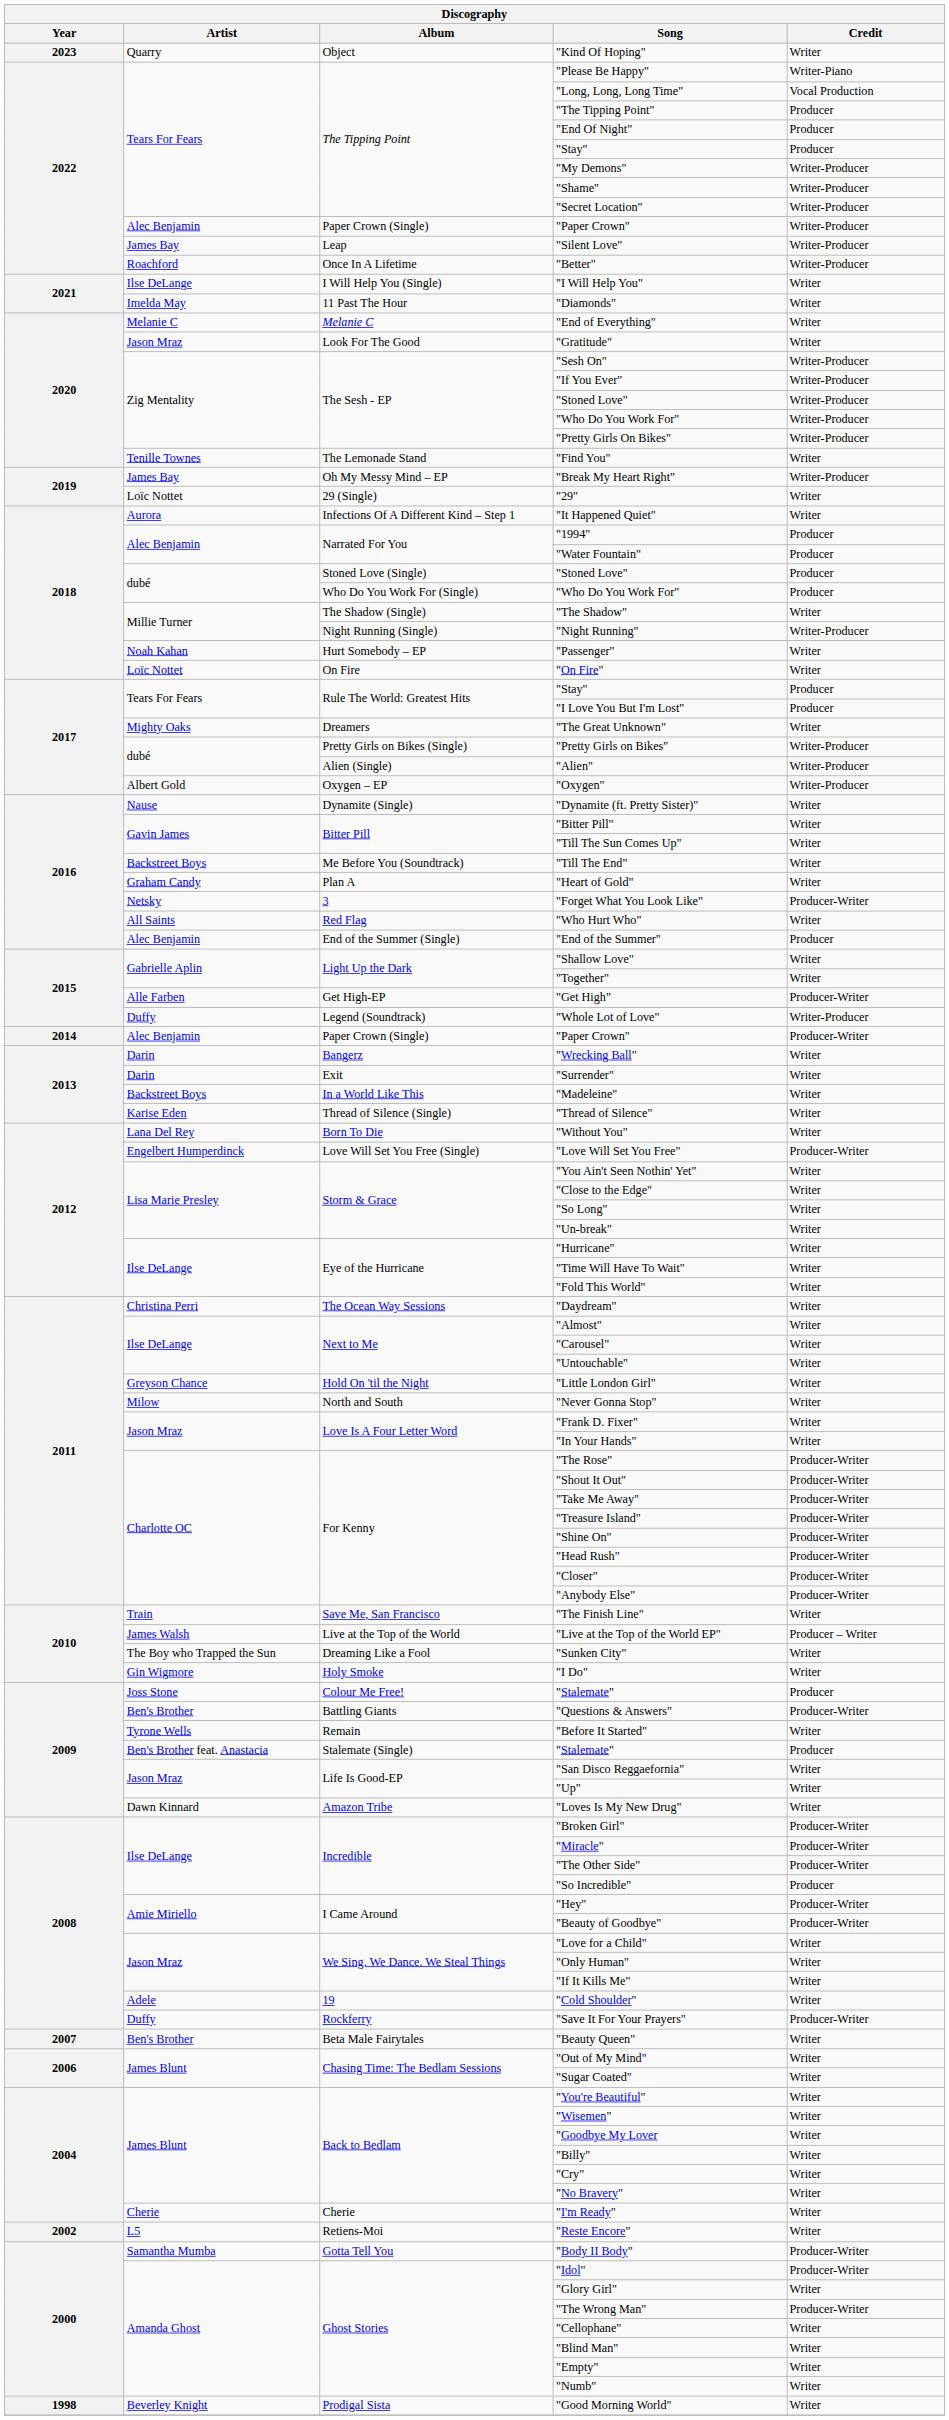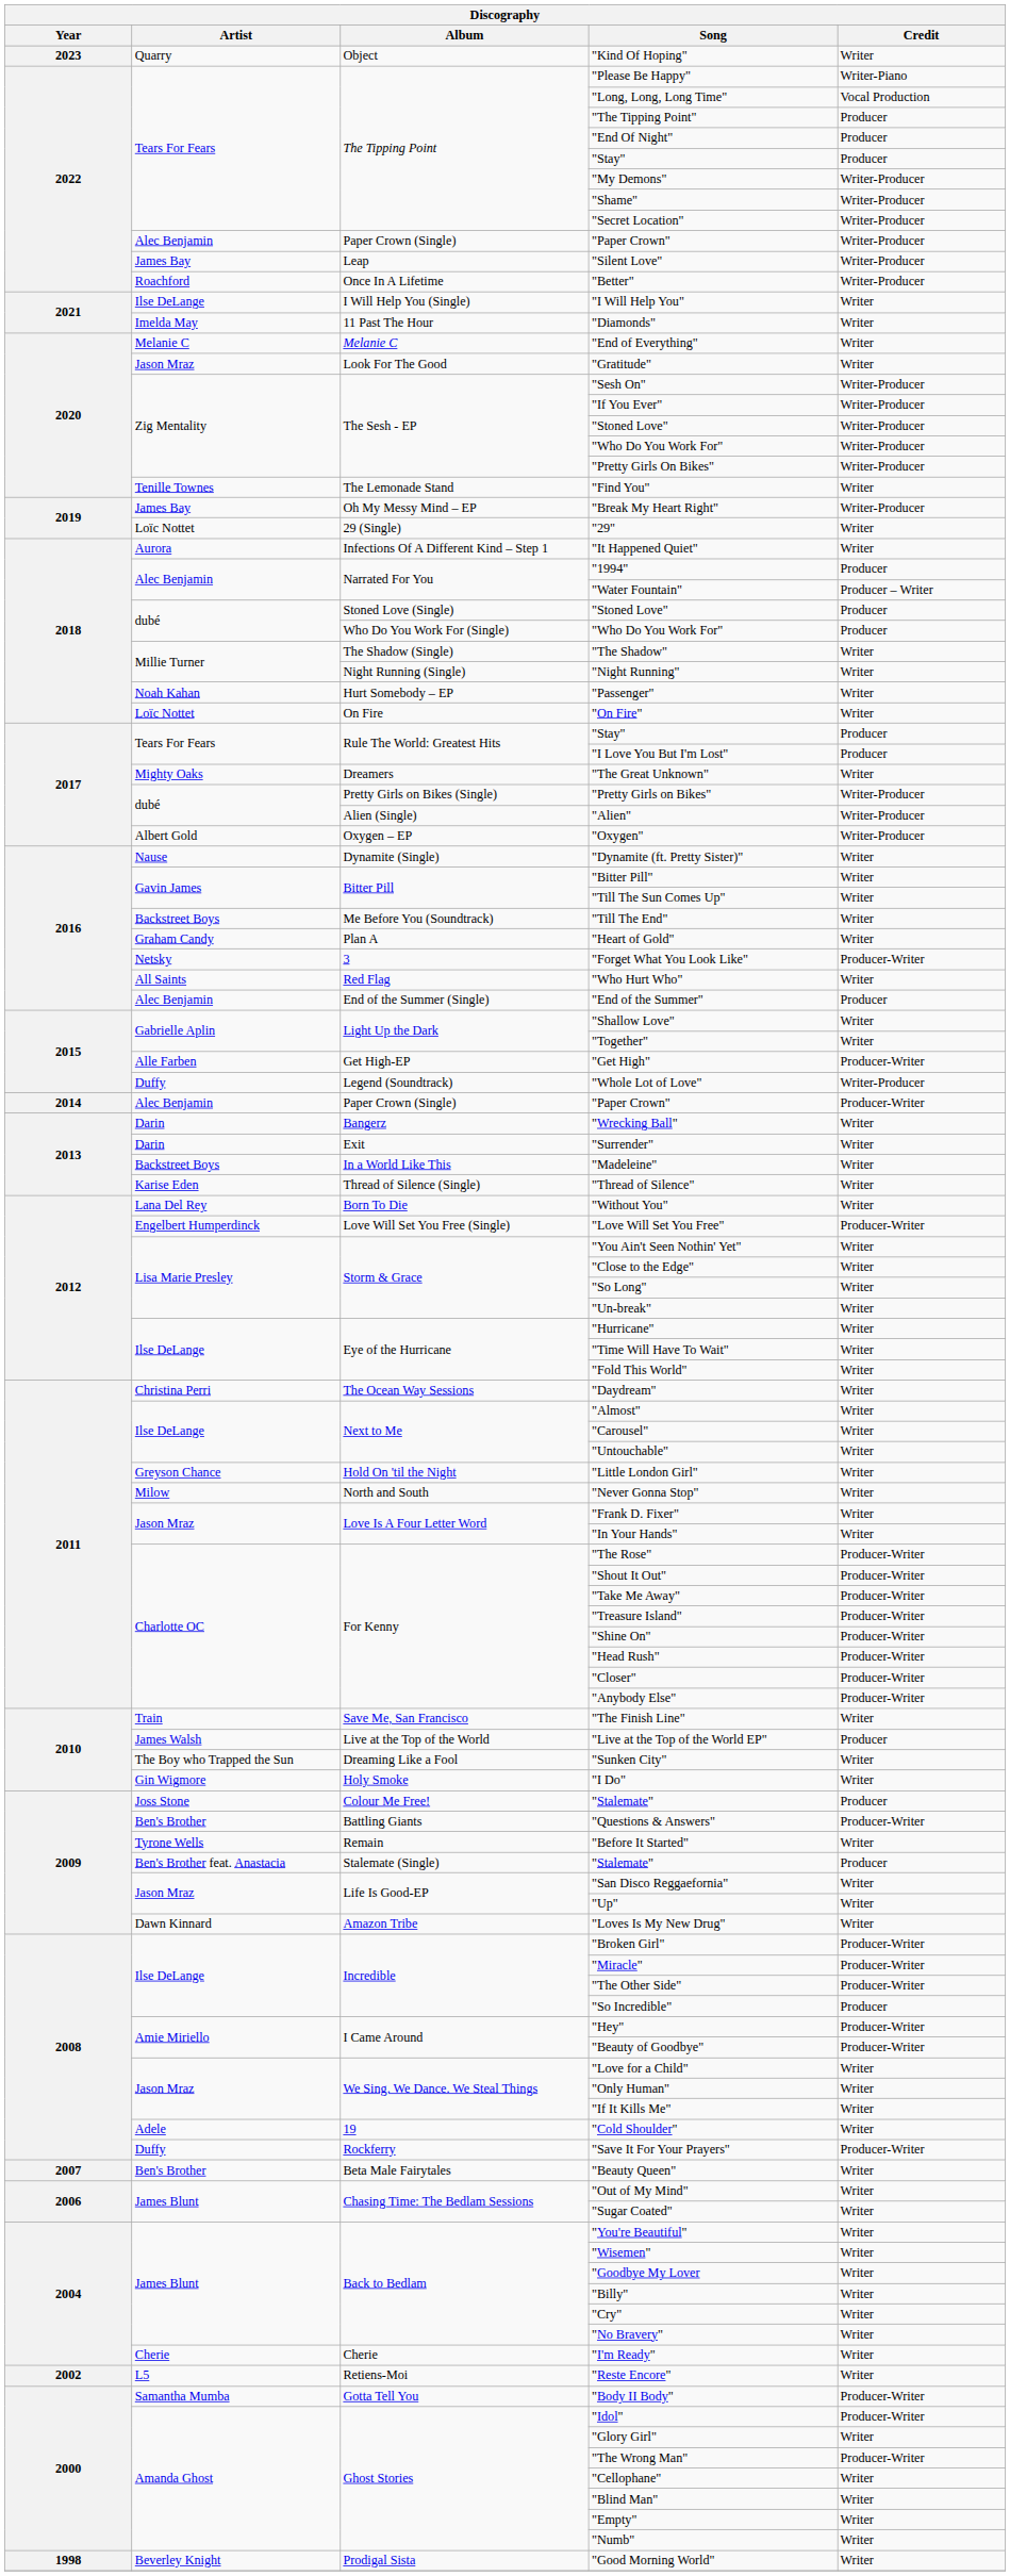"Water Fountain" | Credit: Producer -> Producer – Writer
"Night Running" | Credit: Writer-Producer -> Writer
"Live at the Top of the World EP" | Credit: Producer – Writer -> Producer
